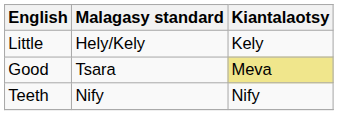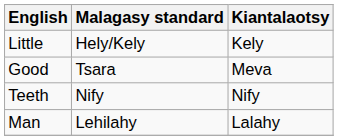Good | Kiantalaotsy: khaki background -> no background
+ row: Man | Lehilahy | Lalahy
